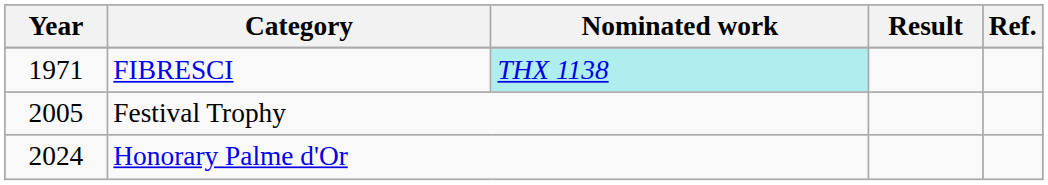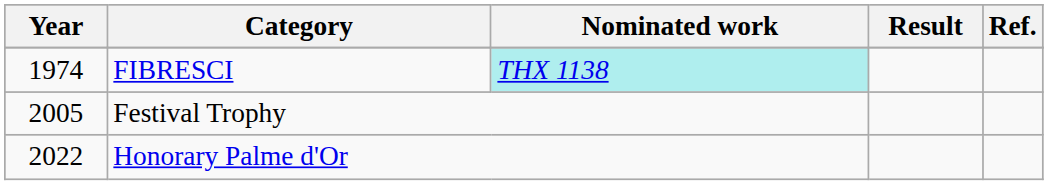FIBRESCI | Year: 1971 -> 1974
Honorary Palme d'Or | Year: 2024 -> 2022
